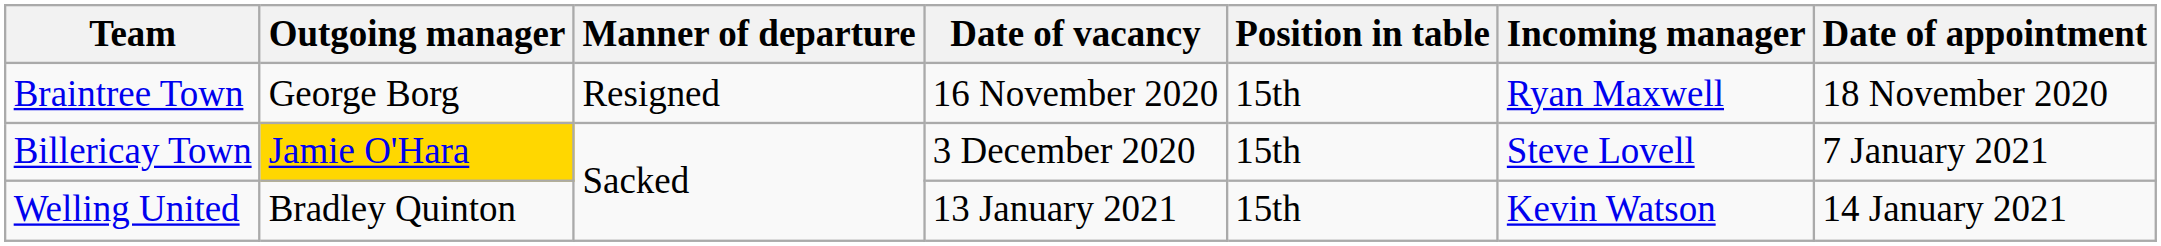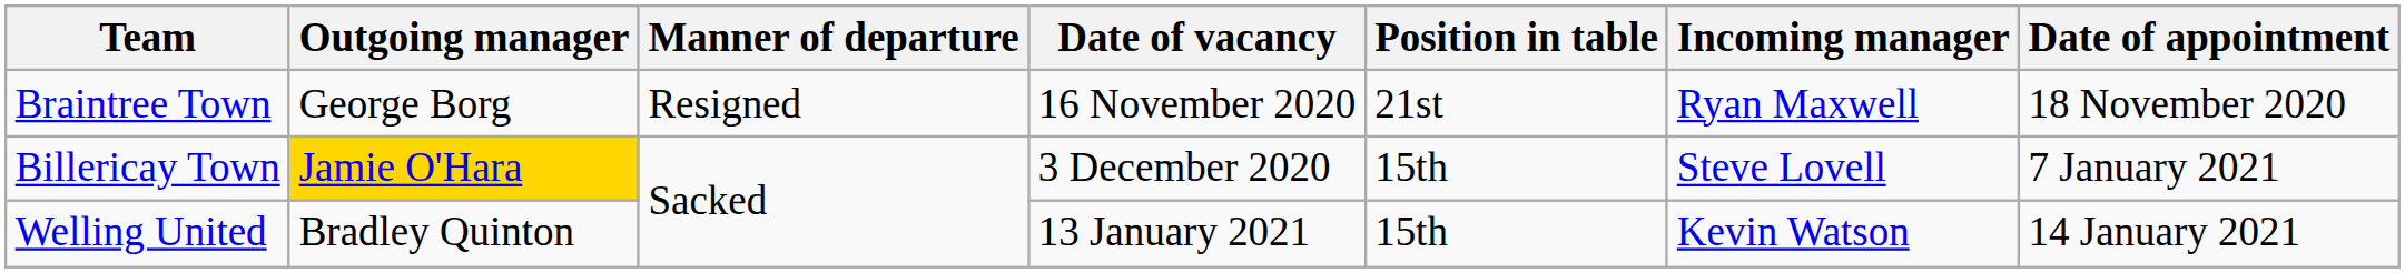Braintree Town | Position in table: 15th -> 21st
